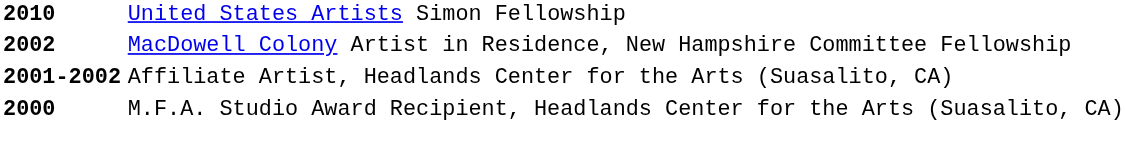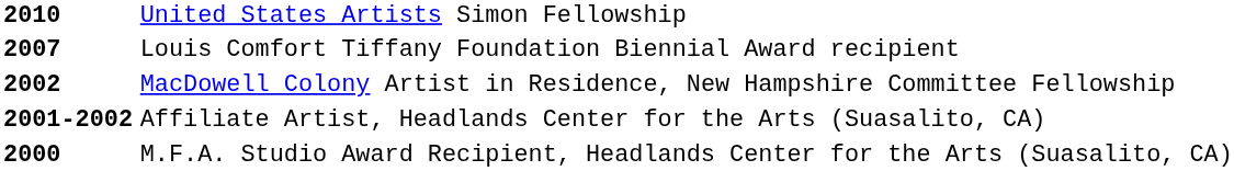+ row: 2007 | Louis Comfort Tiffany Foundation Biennial Award recipient
